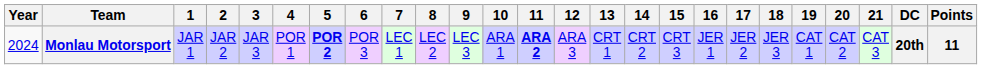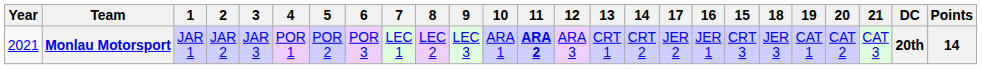columns swapped: 15 <-> 17
Monlau Motorsport | Year: 2024 -> 2021
Monlau Motorsport | 5: bold -> normal
Monlau Motorsport | Points: 11 -> 14
